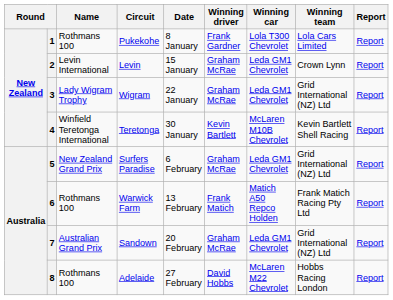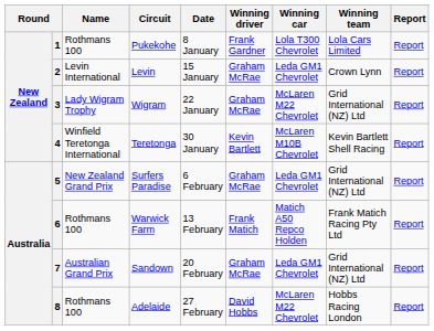3 | Winning car: Leda GM1 Chevrolet -> McLaren M22 Chevrolet
